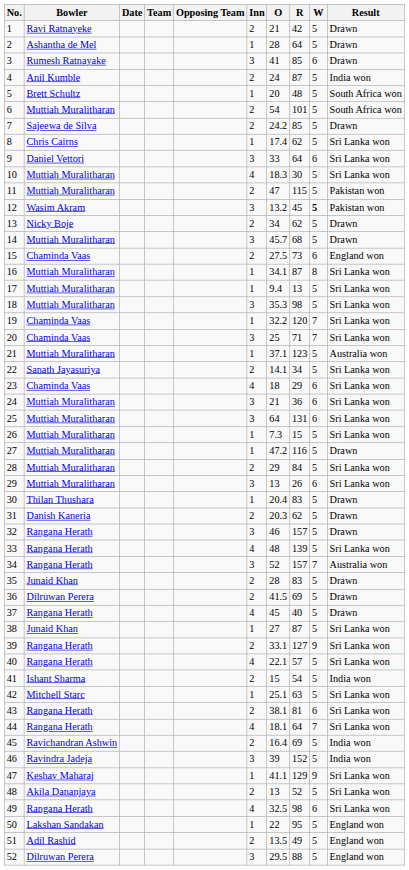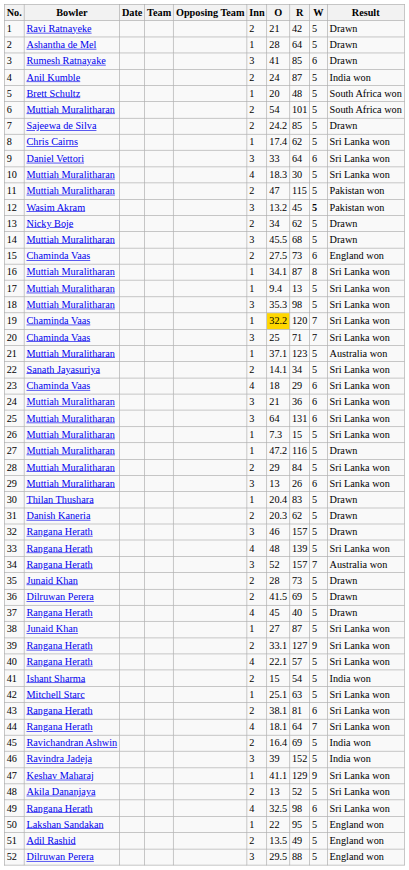14 | O: 45.7 -> 45.5
19 | O: no background -> gold background
35 | R: 83 -> 73
